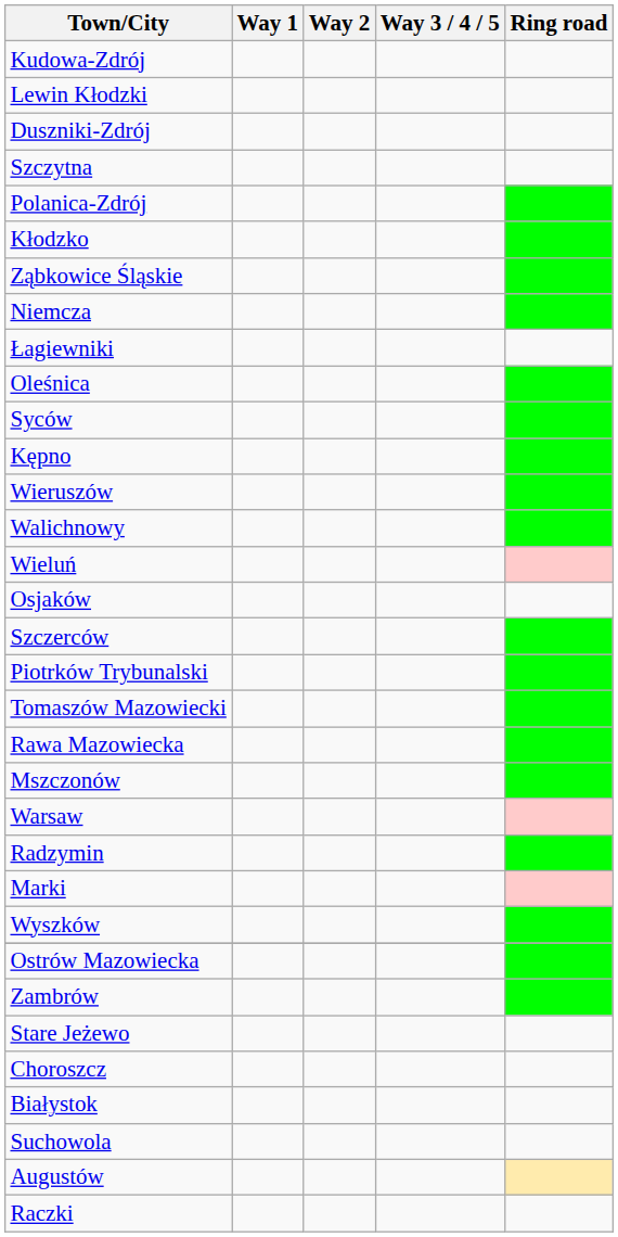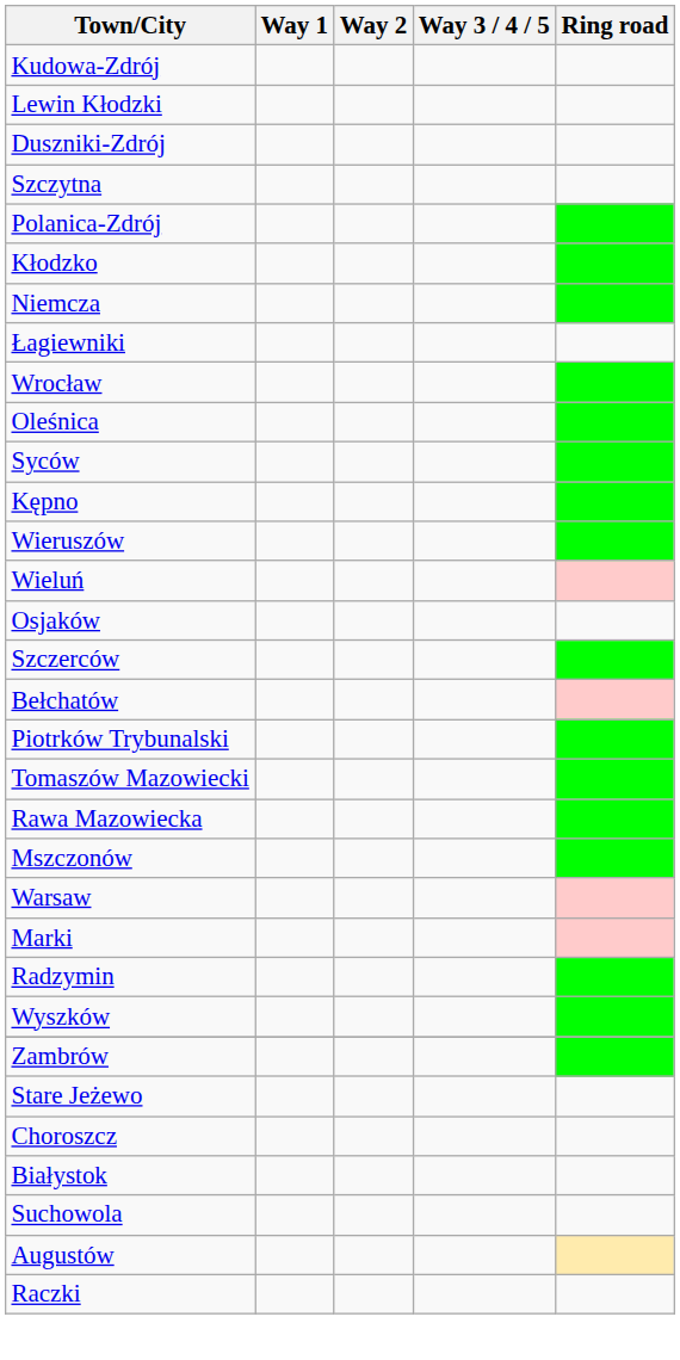- row: Ząbkowice Śląskie
+ row: Wrocław
- row: Walichnowy
+ row: Bełchatów
rows swapped: Marki <-> Radzymin
- row: Ostrów Mazowiecka
